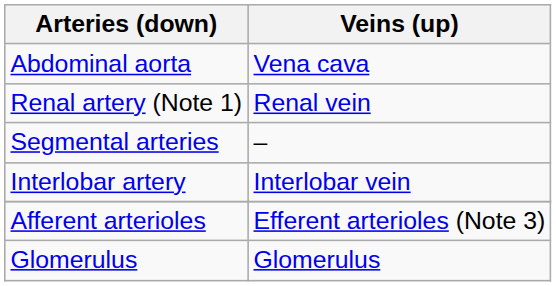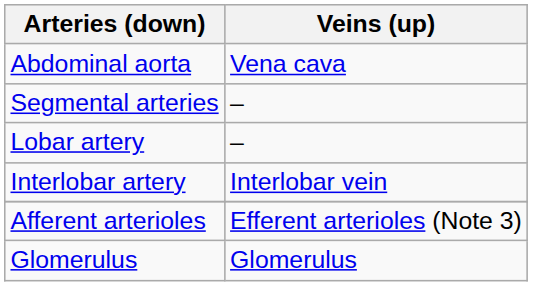- row: Renal artery (Note 1) | Renal vein
+ row: Lobar artery | –
